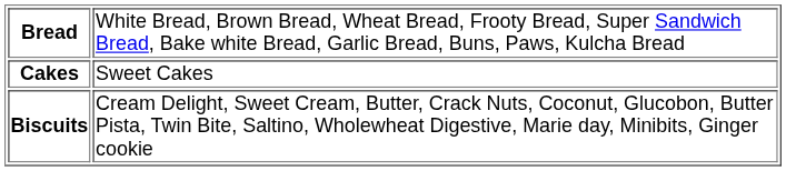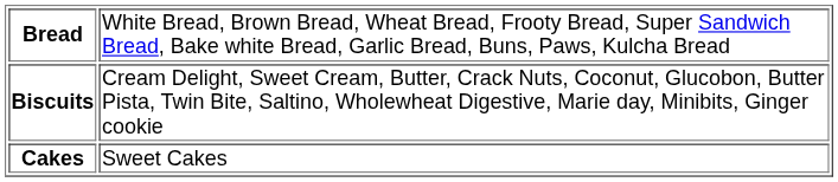rows swapped: Biscuits <-> Cakes
